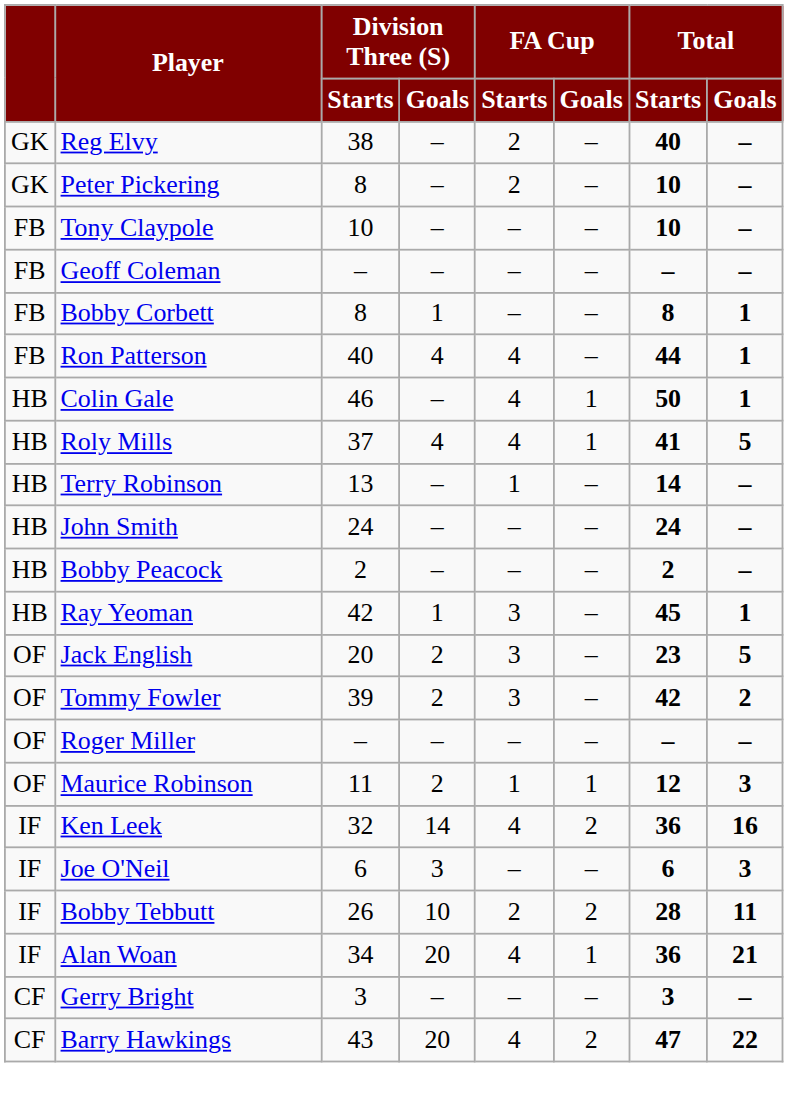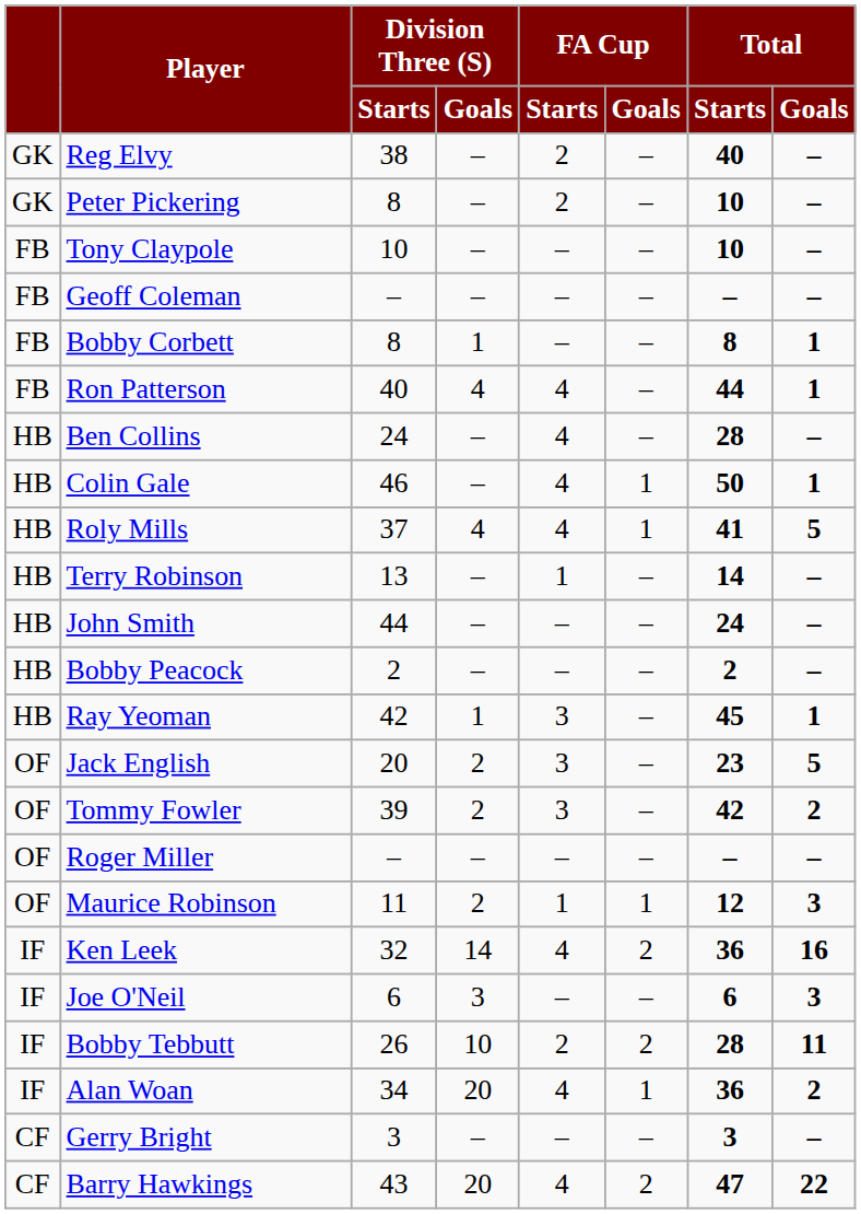+ row: HB | Ben Collins | 24 | – | 4 | – | 28 | –
John Smith | Division Three (S) / Starts: 24 -> 44
Alan Woan | Total / Goals: 21 -> 2
